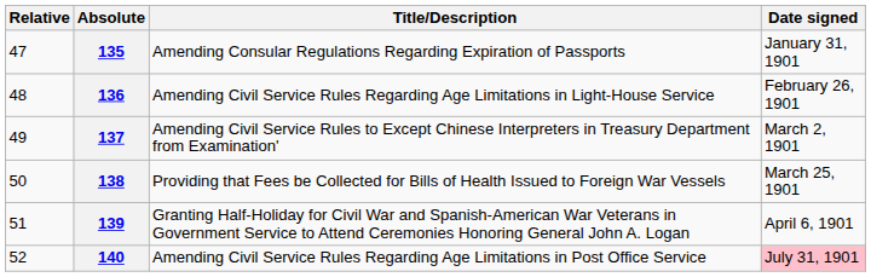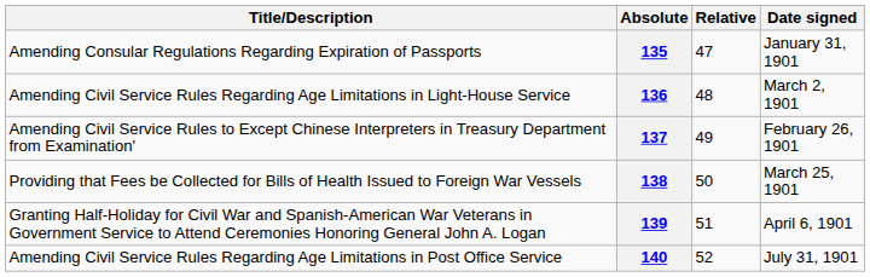columns swapped: Relative <-> Title/Description
136 | Date signed: February 26, 1901 -> March 2, 1901
137 | Date signed: March 2, 1901 -> February 26, 1901
140 | Date signed: pink background -> no background
